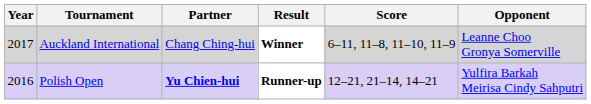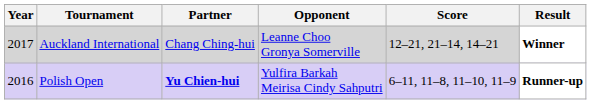columns swapped: Opponent <-> Result
Auckland International | Score: 6–11, 11–8, 11–10, 11–9 -> 12–21, 21–14, 14–21
Polish Open | Score: 12–21, 21–14, 14–21 -> 6–11, 11–8, 11–10, 11–9
